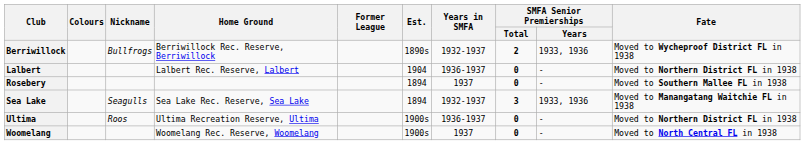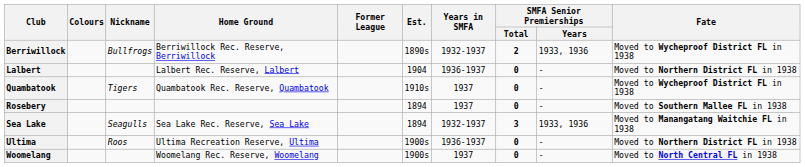+ row: Quambatook | Tigers | Quambatook Rec. Reserve, Quambatook | 1910s | 1937 | 0 | - | Moved to Wycheproof District FL in 1938
